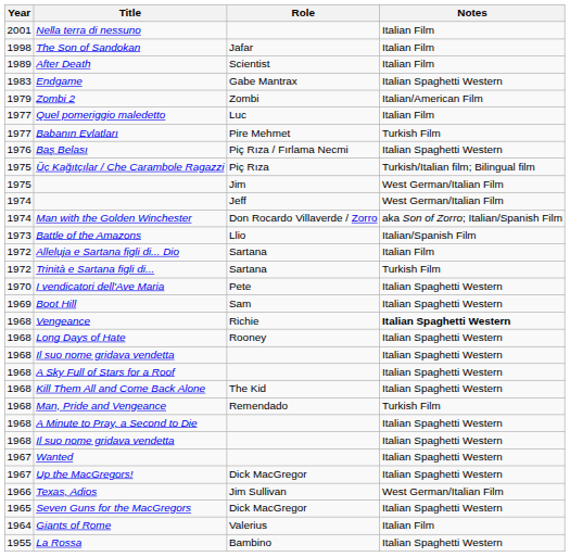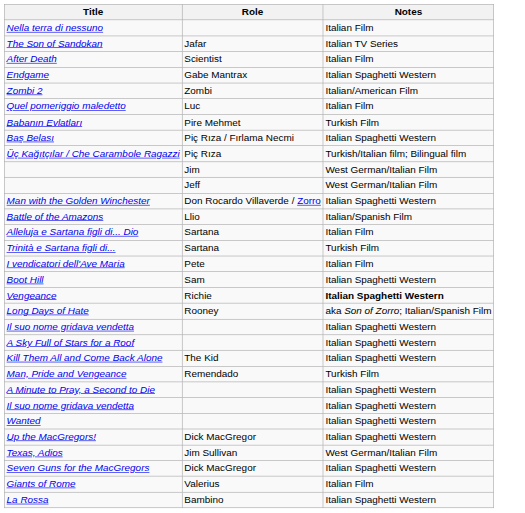- column: Year | 2001 | 1998 | 1989 | 1983 | 1979 | 1977 | 1977 | 1976 | 1975 | 1975 | 1974 | 1974 | 1973 | 1972 | 1972 | 1970 | 1969 | 1968 | 1968 | 1968 | 1968 | 1968 | 1968 | 1968 | 1968 | 1967 | 1967 | 1966 | 1965 | 1964 | 1955
The Son of Sandokan | Notes: Italian Film -> Italian TV Series
Man with the Golden Winchester | Notes: aka Son of Zorro; Italian/Spanish Film -> Italian Spaghetti Western
I vendicatori dell'Ave Maria | Notes: Italian Spaghetti Western -> Italian Film
Long Days of Hate | Notes: Italian Spaghetti Western -> aka Son of Zorro; Italian/Spanish Film
